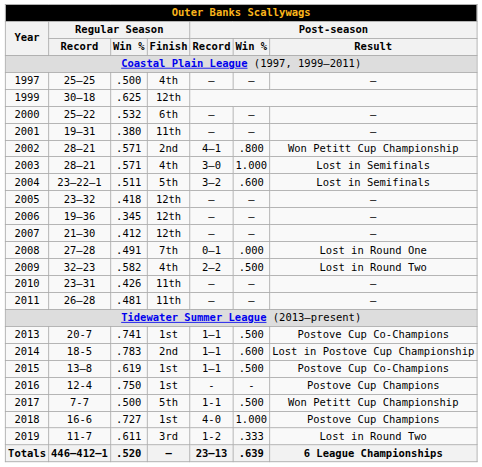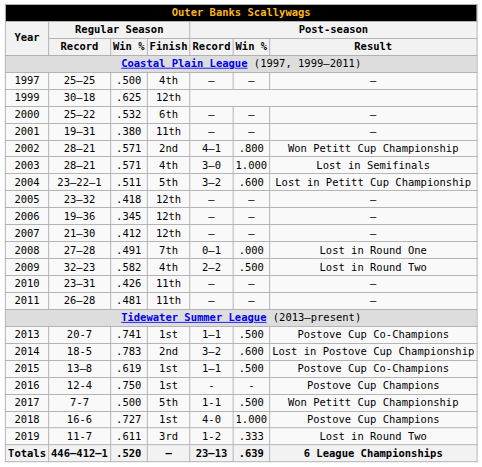2004 | Outer Banks Scallywags / Post-season / Result: Lost in Semifinals -> Lost in Petitt Cup Championship
2014 | Outer Banks Scallywags / Post-season / Record: 1–1 -> 3–2
